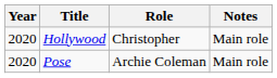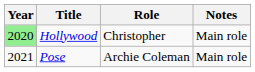Hollywood | Year: no background -> lightgreen background
Pose | Year: 2020 -> 2021
